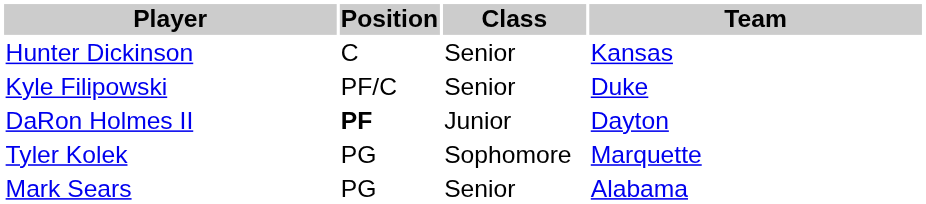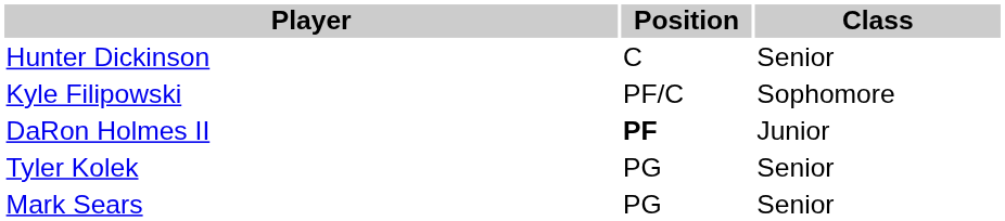- column: Team | Kansas | Duke | Dayton | Marquette | Alabama
Kyle Filipowski | Class: Senior -> Sophomore
Tyler Kolek | Class: Sophomore -> Senior
